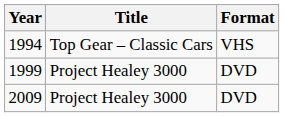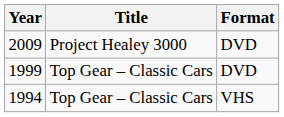rows swapped: 1994 <-> 2009
1999 | Title: Project Healey 3000 -> Top Gear – Classic Cars
